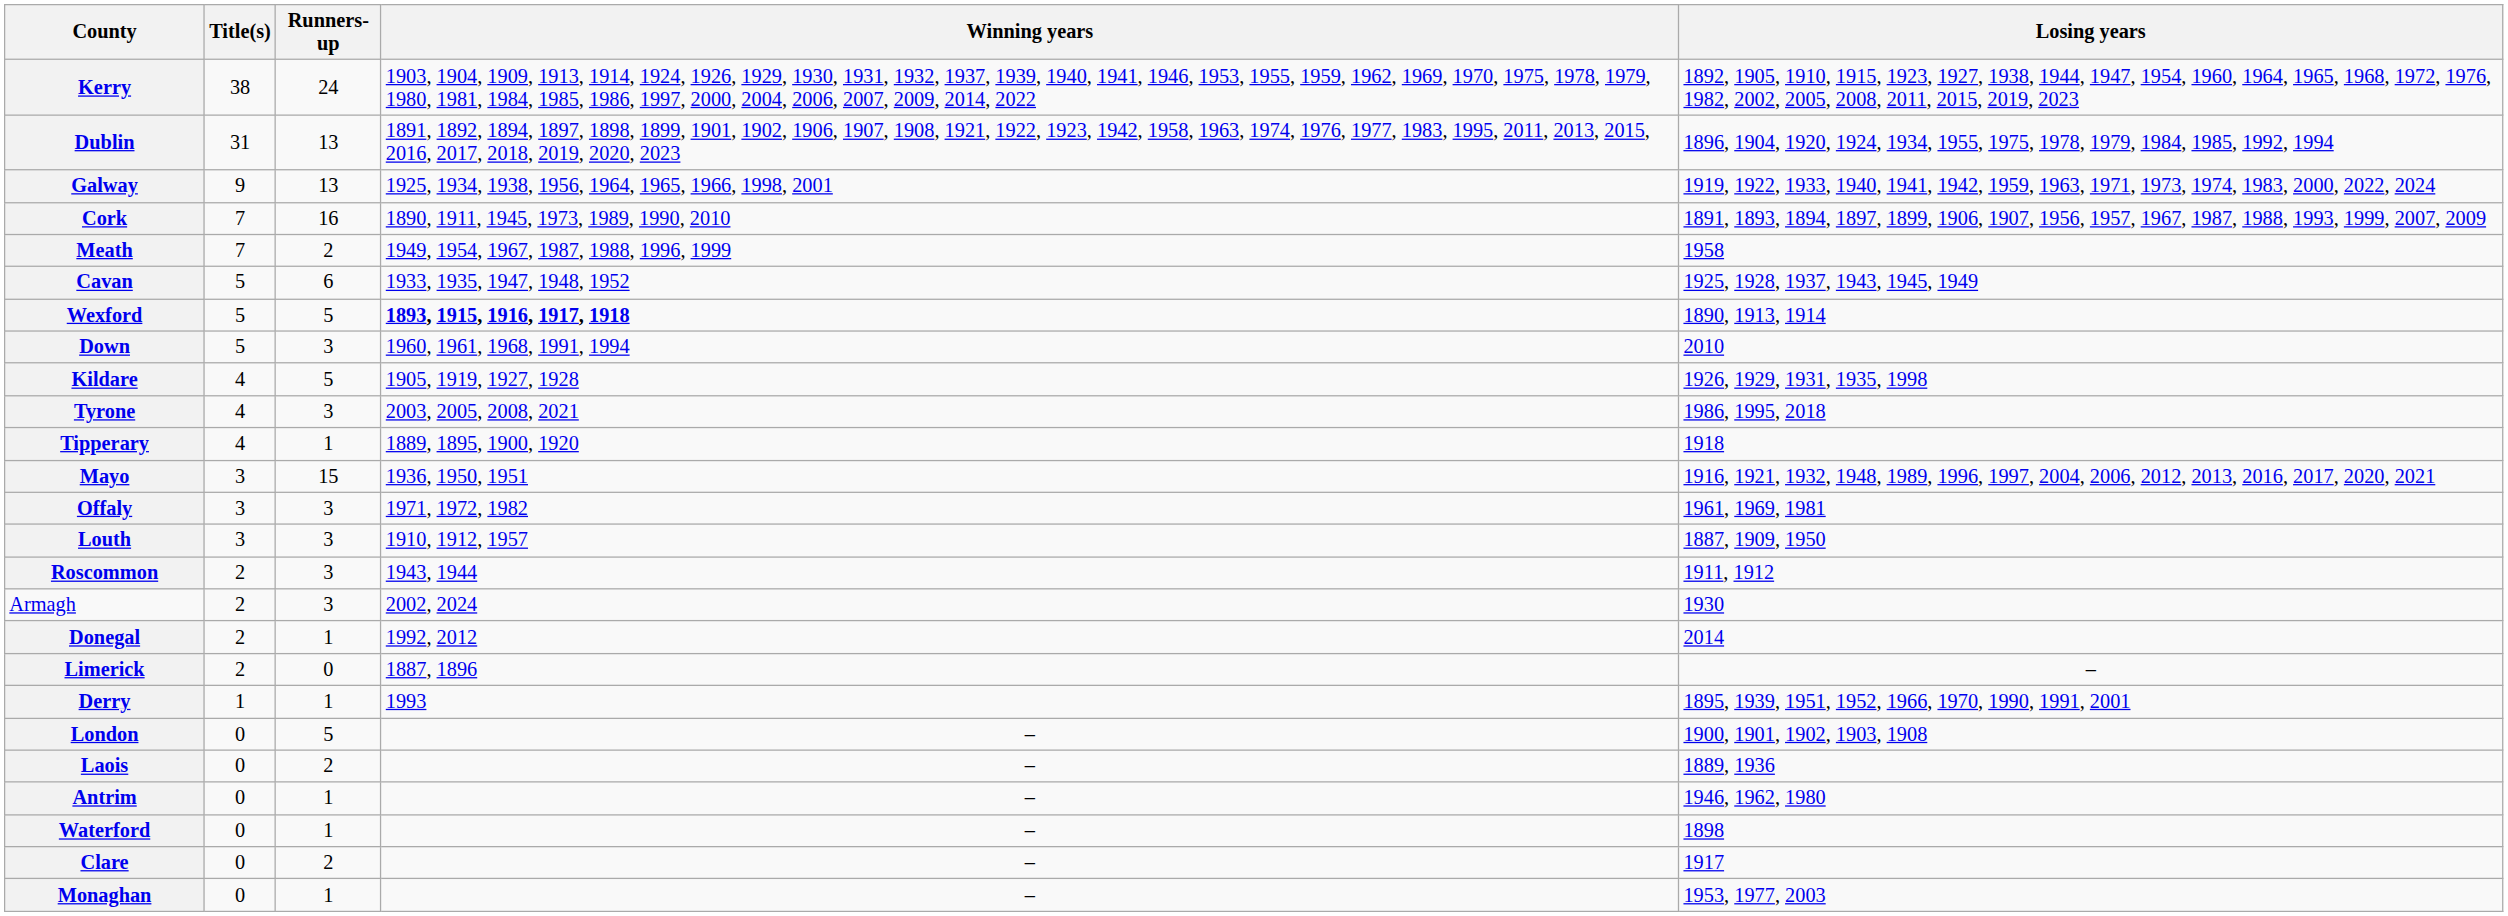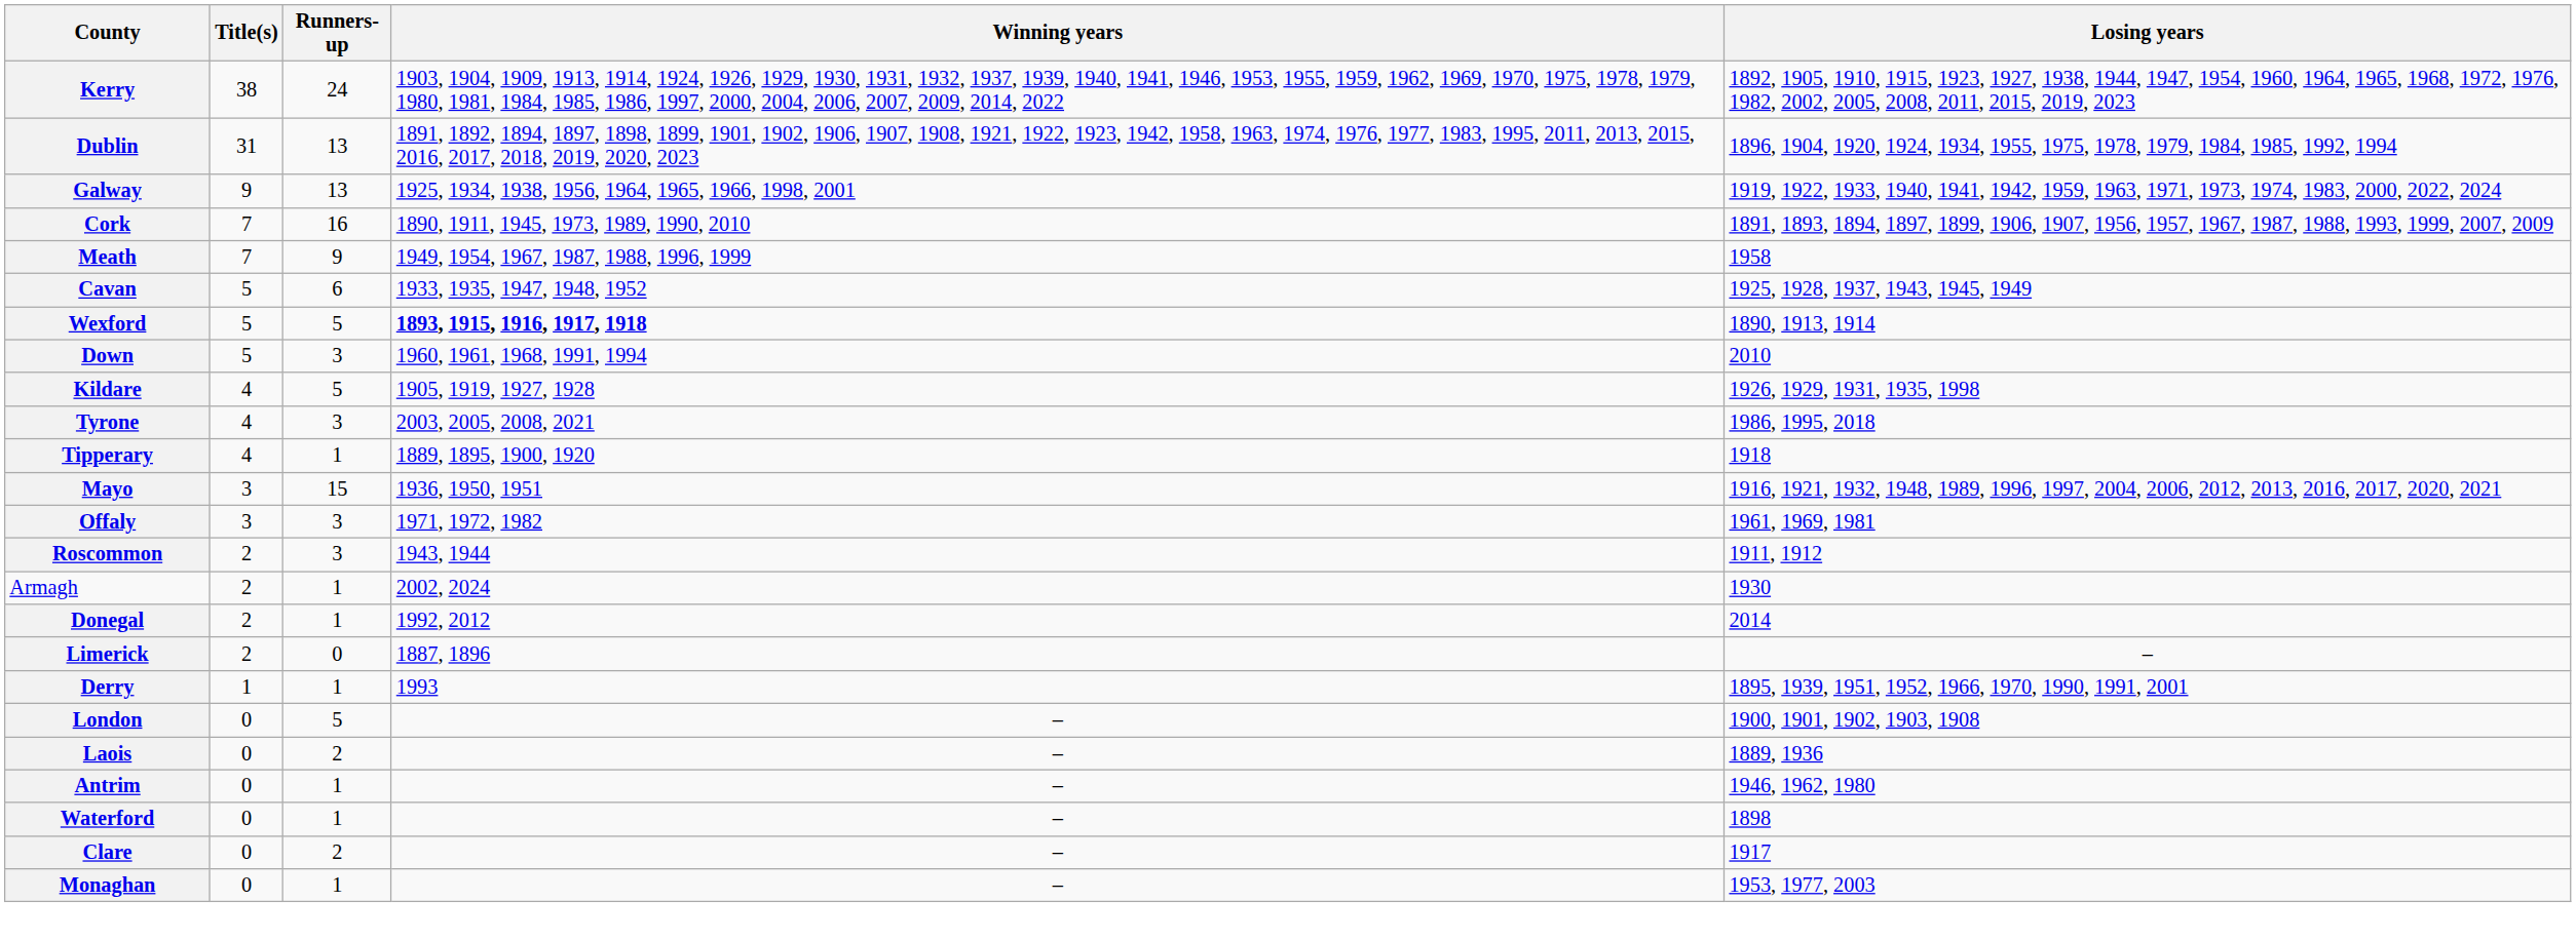Meath | Runners-up: 2 -> 9
- row: Louth | 3 | 3 | 1910, 1912, 1957 | 1887, 1909, 1950
Armagh | Runners-up: 3 -> 1
